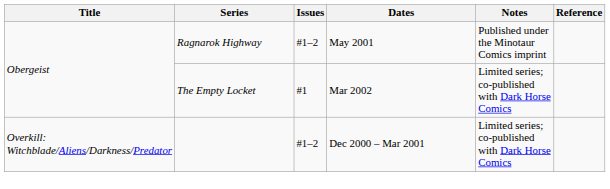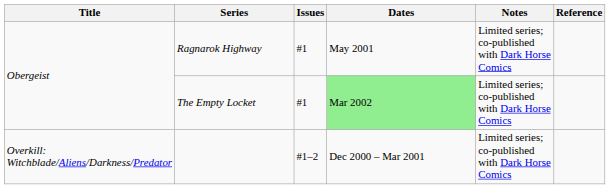Ragnarok Highway | Issues: #1–2 -> #1
Ragnarok Highway | Notes: Published under the Minotaur Comics imprint -> Limited series; co-published with Dark Horse Comics
The Empty Locket | Dates: no background -> lightgreen background
